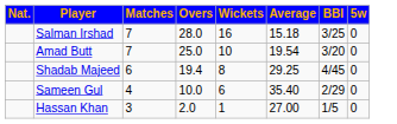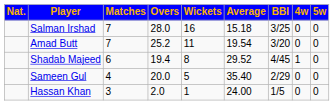+ column: 4w | 0 | 0 | 1 | 0 | 0
Amad Butt | Overs: 25.0 -> 25.2
Amad Butt | Wickets: 10 -> 11
Shadab Majeed | Average: 29.25 -> 29.52
Sameen Gul | Overs: 10.0 -> 20.0
Sameen Gul | Wickets: 6 -> 5
Hassan Khan | Average: 27.00 -> 24.00
